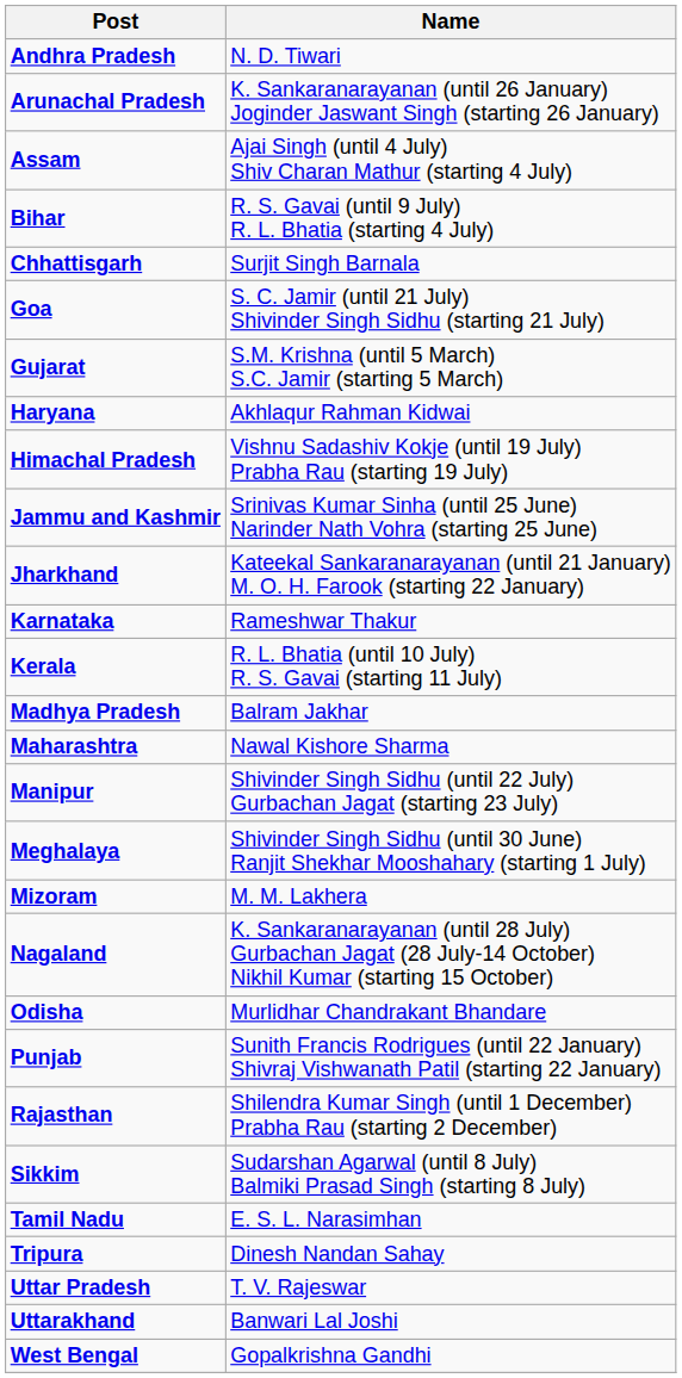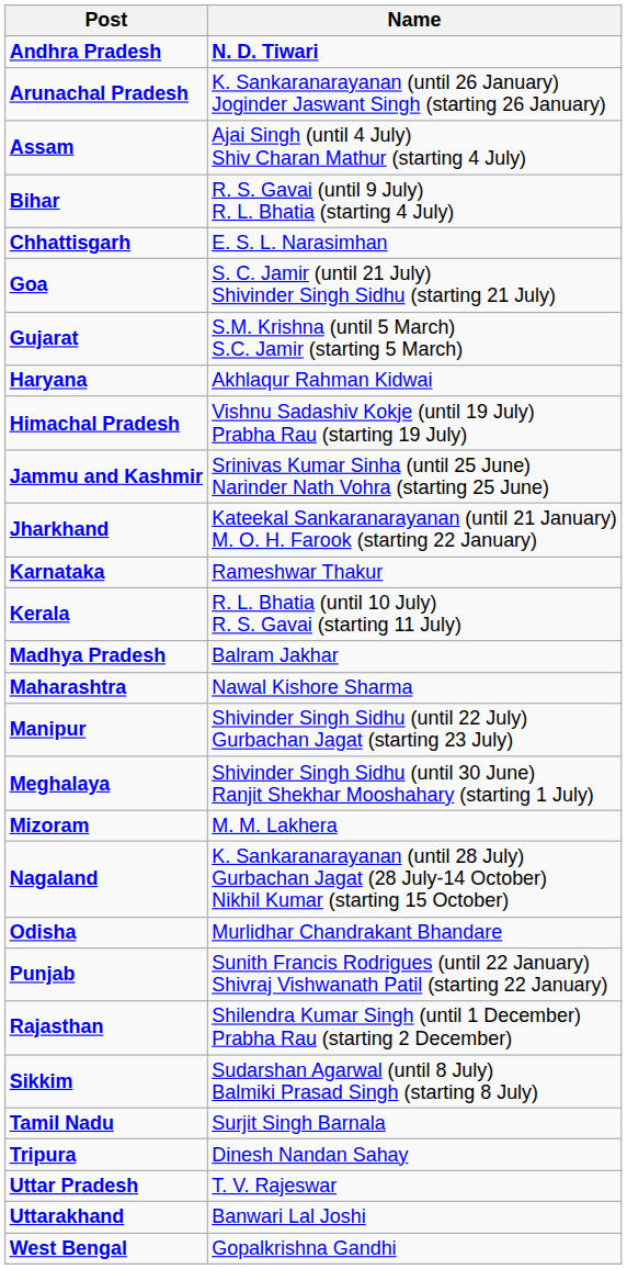Andhra Pradesh | Name: normal -> bold
Chhattisgarh | Name: Surjit Singh Barnala -> E. S. L. Narasimhan
Tamil Nadu | Name: E. S. L. Narasimhan -> Surjit Singh Barnala
